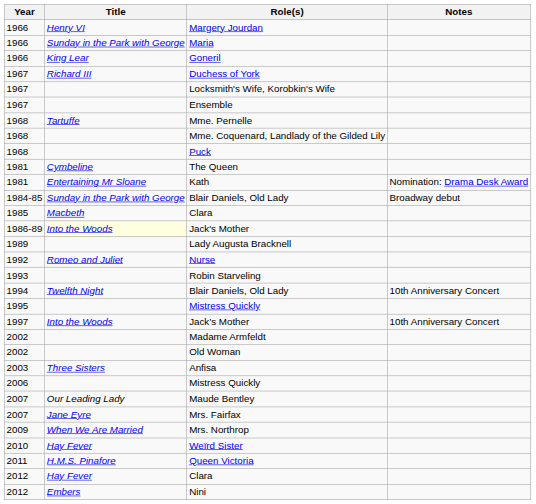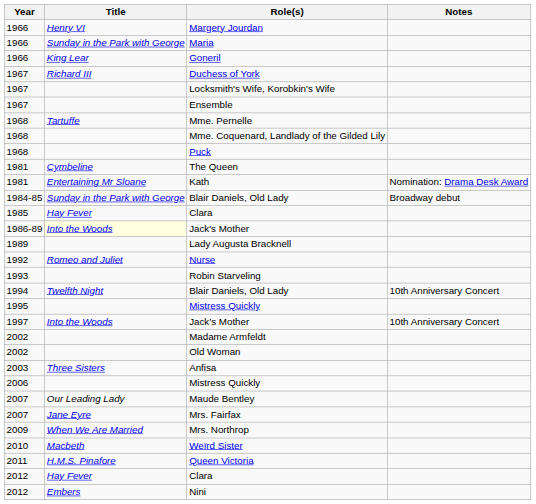1985 / Clara | Title: Macbeth -> Hay Fever
Weïrd Sister | Title: Hay Fever -> Macbeth
